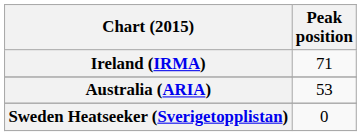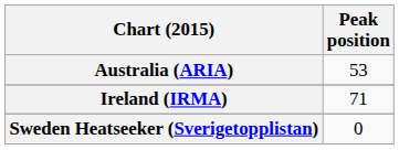rows swapped: Australia (ARIA) <-> Ireland (IRMA)
